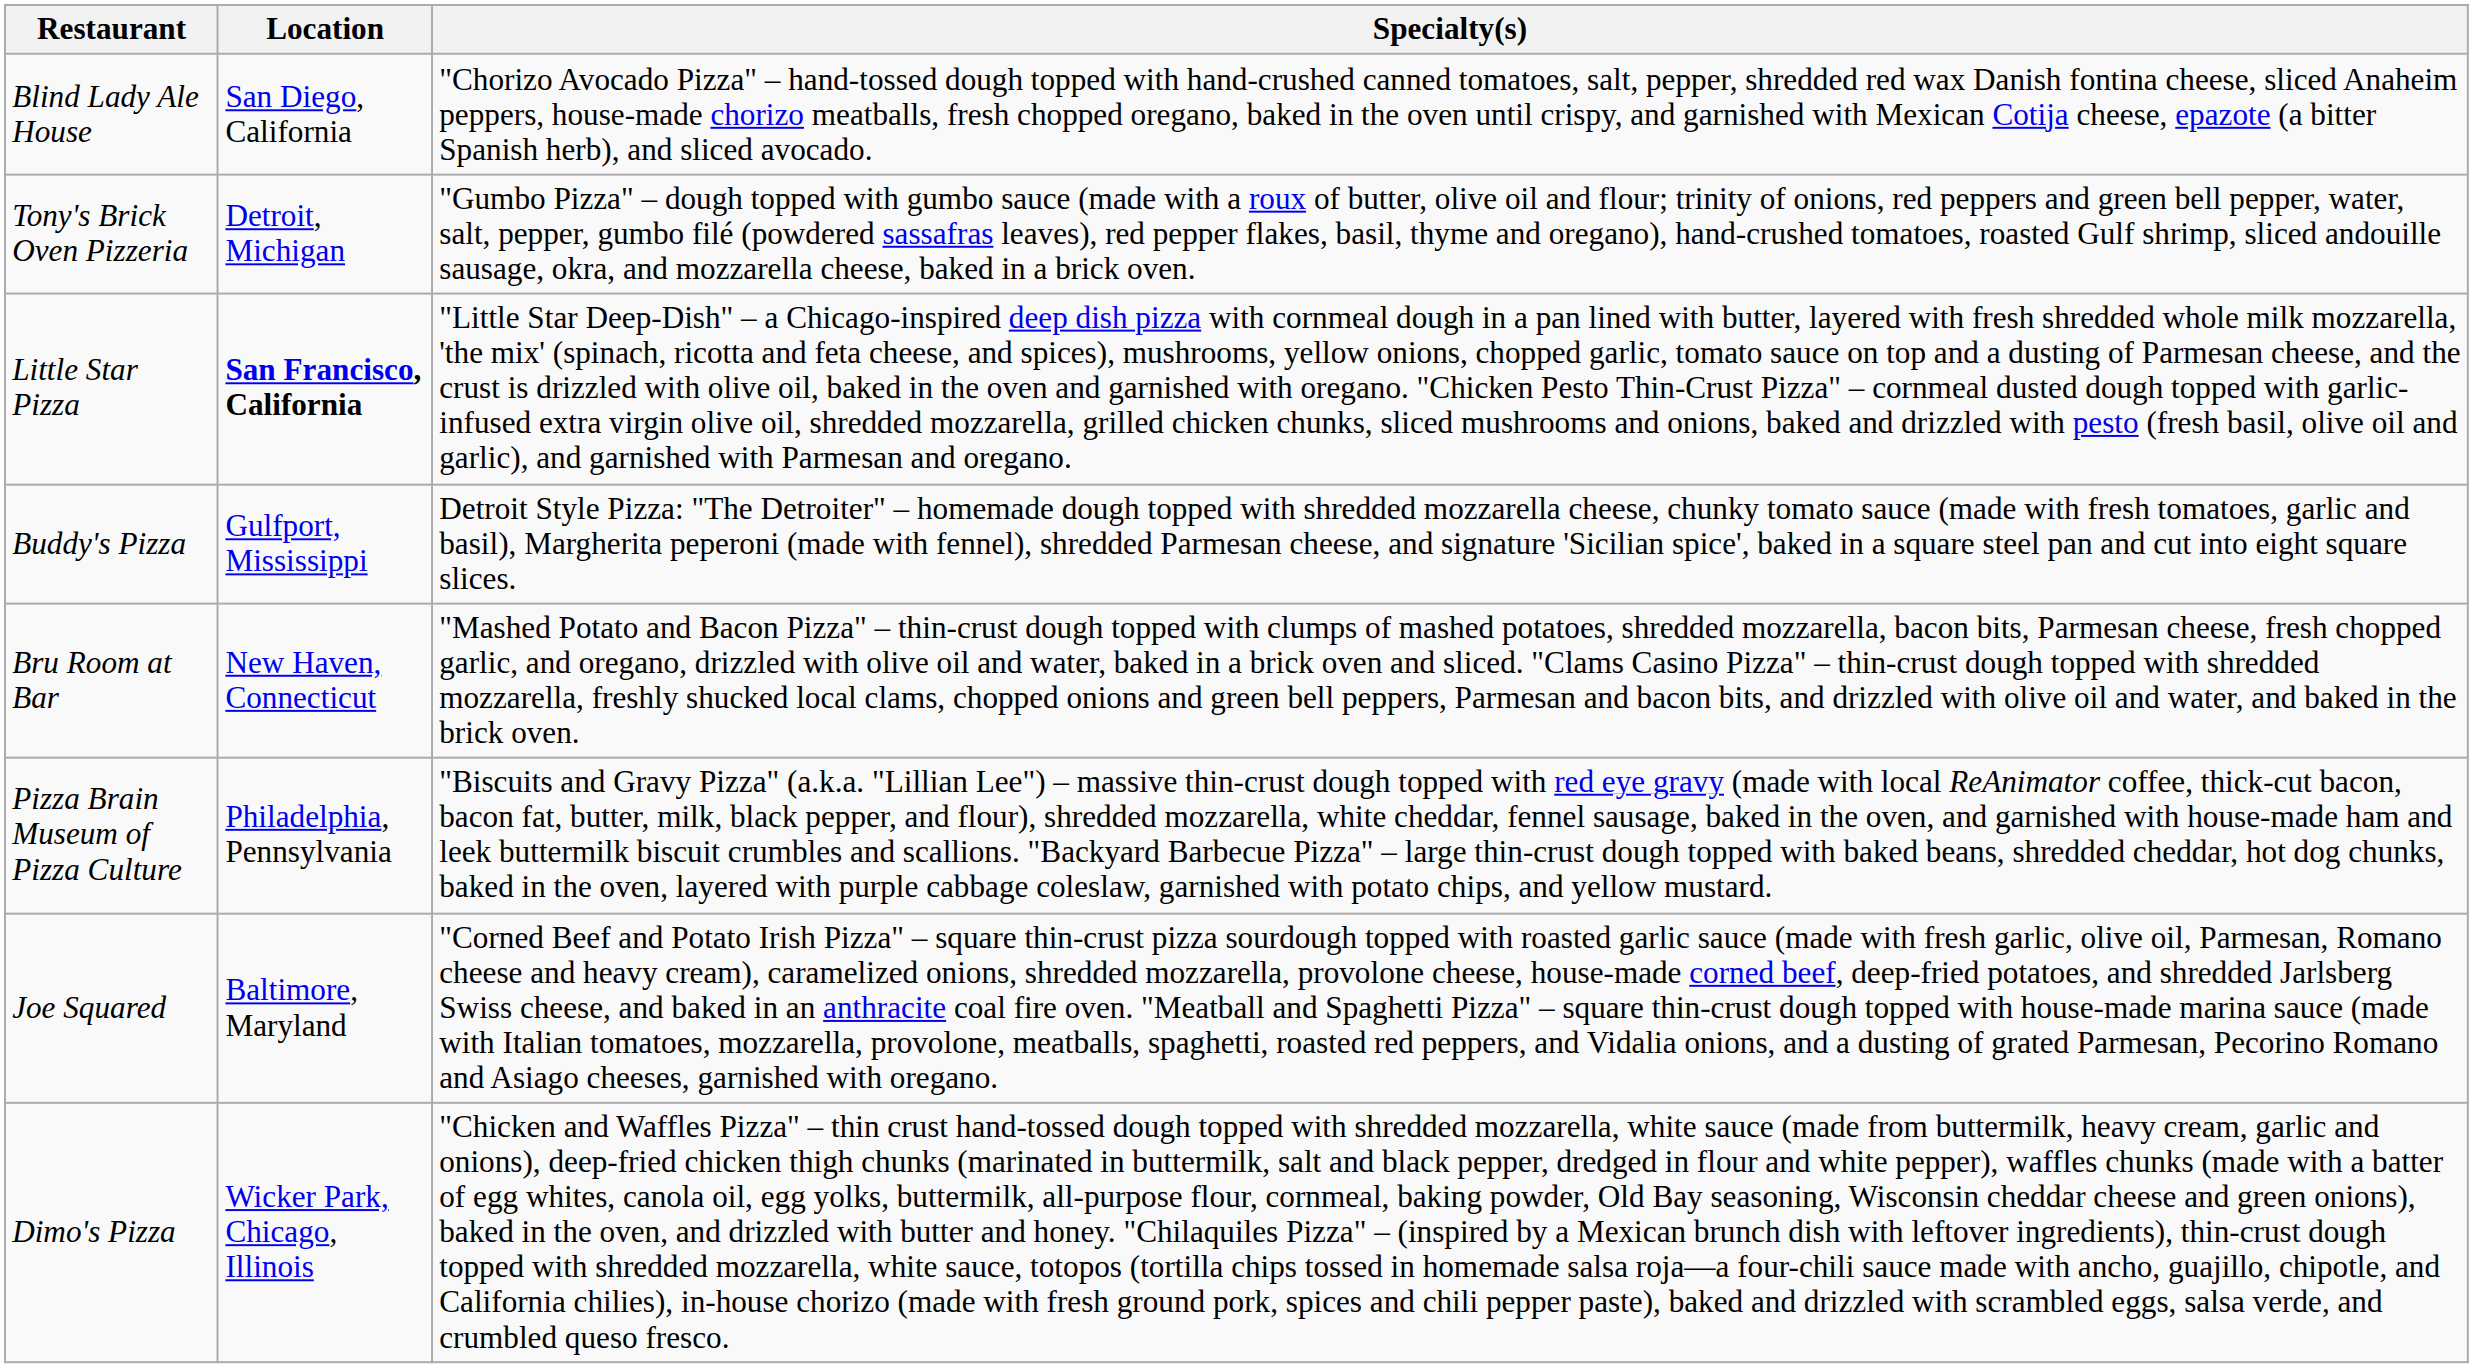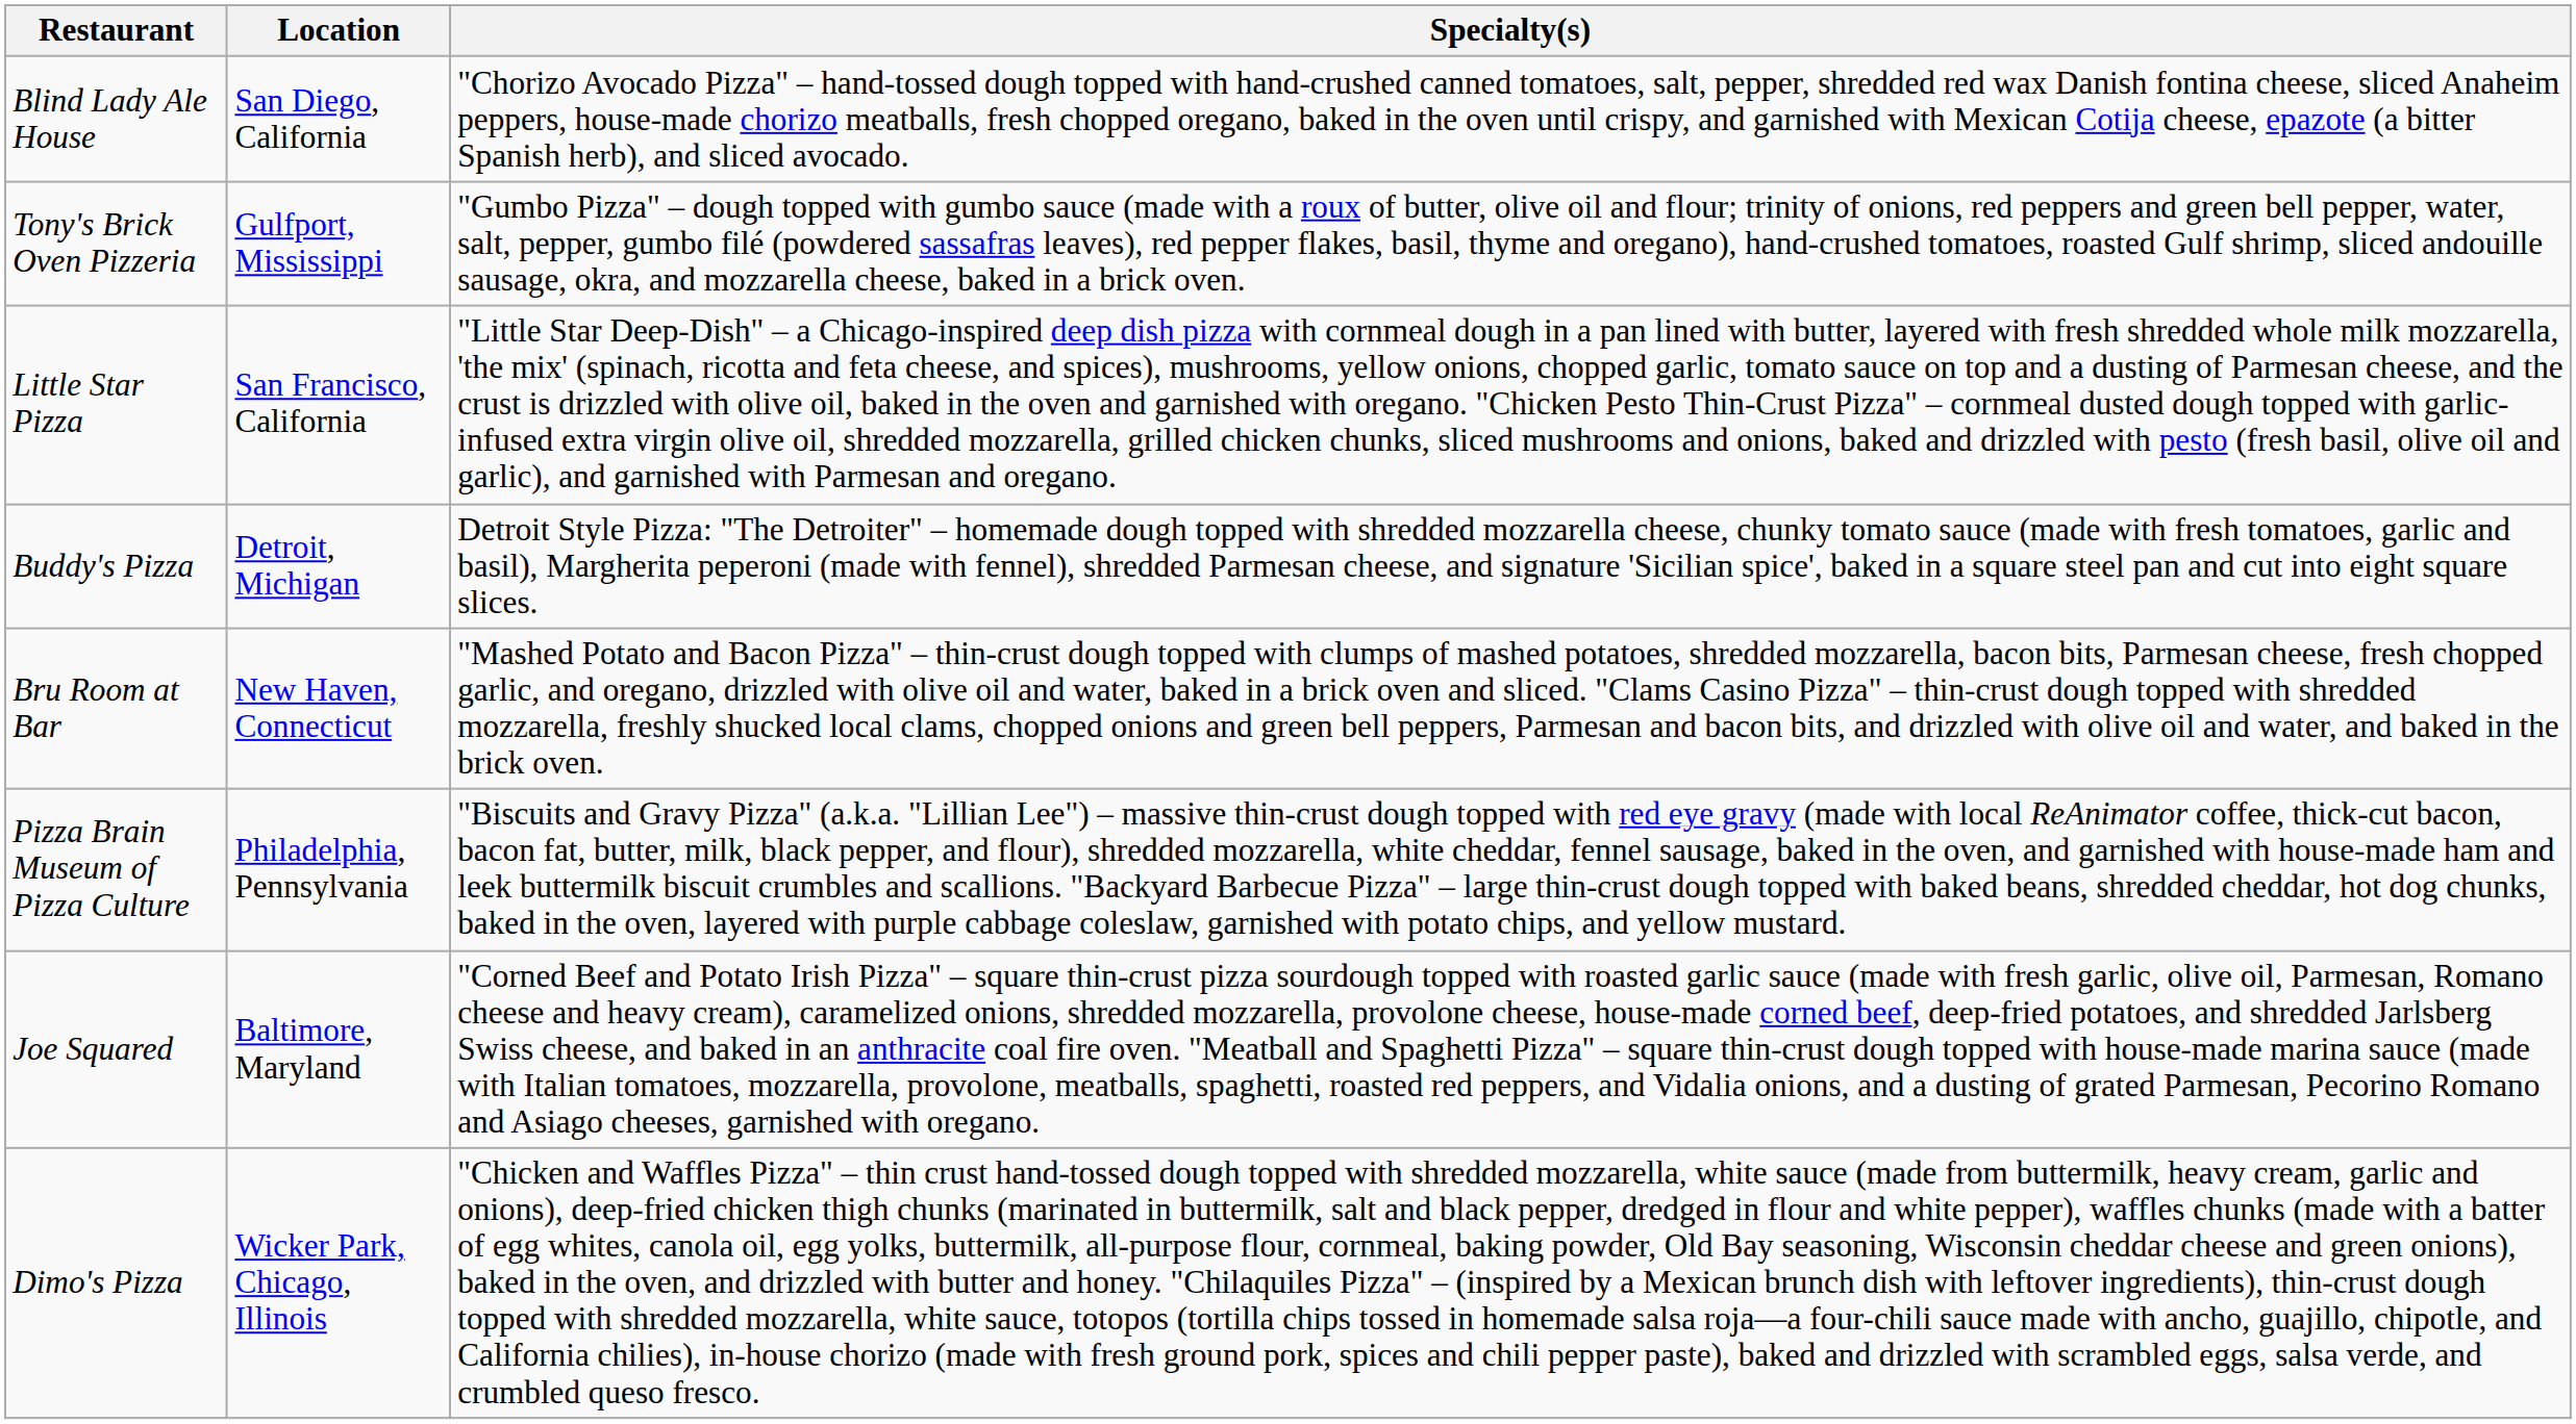Tony's Brick Oven Pizzeria | Location: Detroit, Michigan -> Gulfport, Mississippi
Little Star Pizza | Location: bold -> normal
Buddy's Pizza | Location: Gulfport, Mississippi -> Detroit, Michigan
